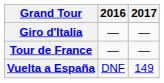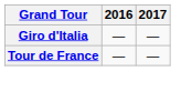- row: Vuelta a España | DNF | 149
